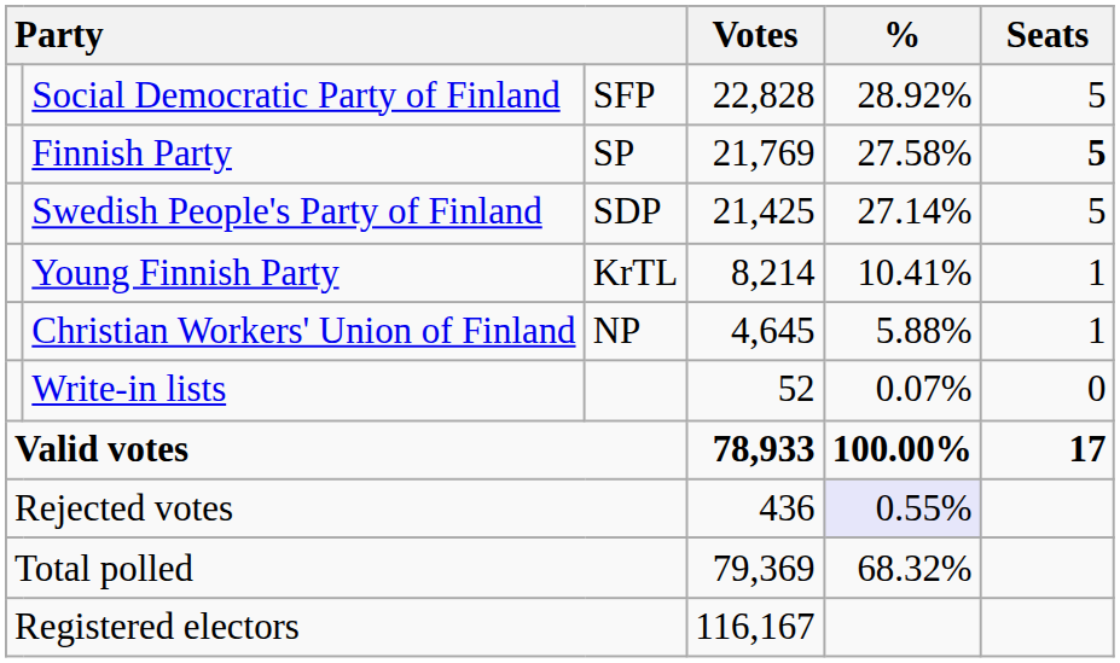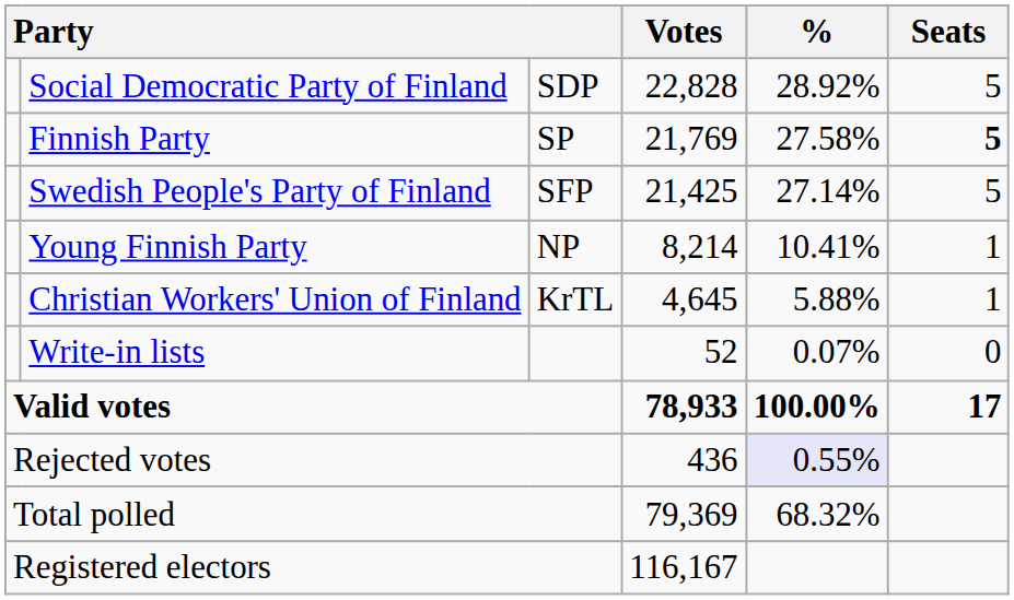Social Democratic Party of Finland | column 3: SFP -> SDP
Swedish People's Party of Finland | column 3: SDP -> SFP
Young Finnish Party | column 3: KrTL -> NP
Christian Workers' Union of Finland | column 3: NP -> KrTL
